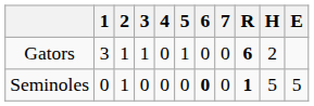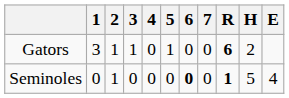Seminoles | E: 5 -> 4
